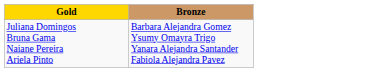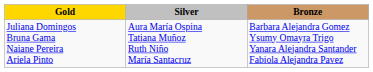+ column: Silver | Aura María Ospina Tatiana Muñoz Ruth Niño María Santacruz
